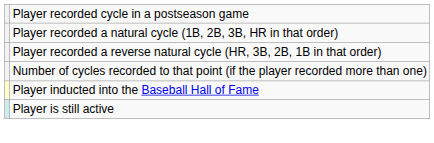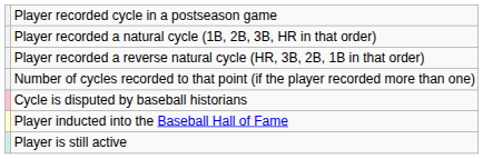+ row: Cycle is disputed by baseball historians
